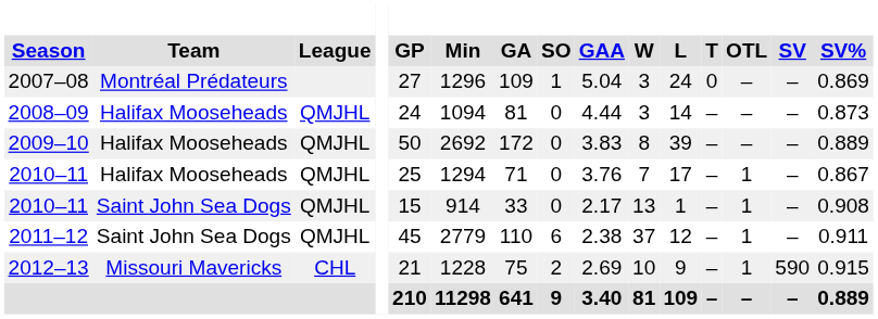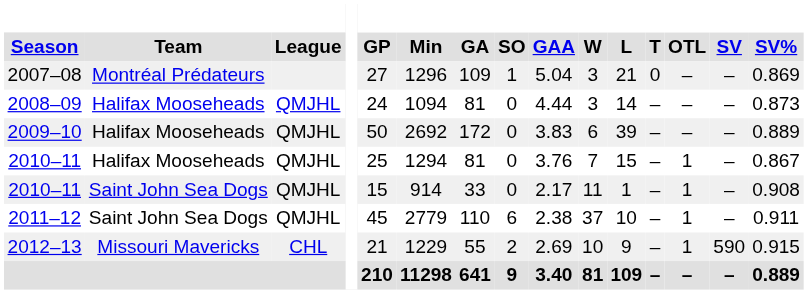2007–08 | L: 24 -> 21
2009–10 | W: 8 -> 6
2010–11 / Halifax Mooseheads | GA: 71 -> 81
2010–11 / Halifax Mooseheads | L: 17 -> 15
2010–11 / Saint John Sea Dogs | W: 13 -> 11
2011–12 | L: 12 -> 10
2012–13 | Min: 1228 -> 1229
2012–13 | GA: 75 -> 55
